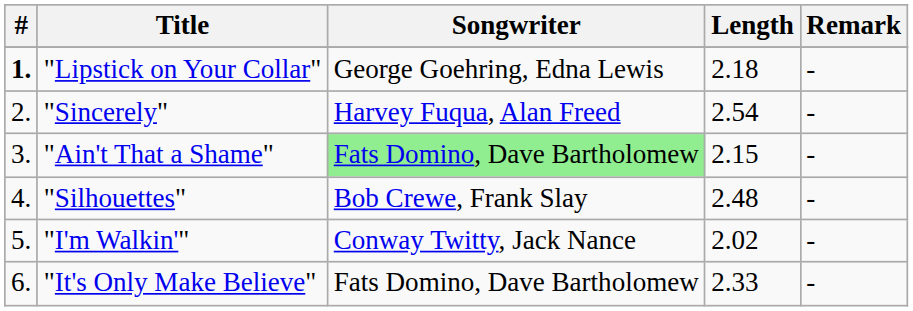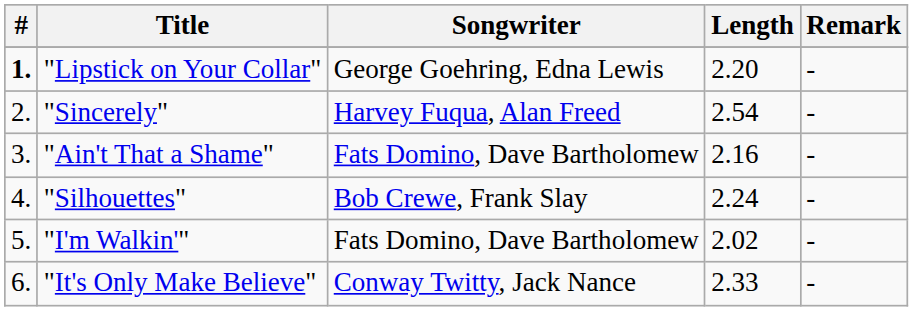"Lipstick on Your Collar" | Length: 2.18 -> 2.20
"Ain't That a Shame" | Songwriter: lightgreen background -> no background
"Ain't That a Shame" | Length: 2.15 -> 2.16
"Silhouettes" | Length: 2.48 -> 2.24
"I'm Walkin'" | Songwriter: Conway Twitty, Jack Nance -> Fats Domino, Dave Bartholomew
"It's Only Make Believe" | Songwriter: Fats Domino, Dave Bartholomew -> Conway Twitty, Jack Nance
